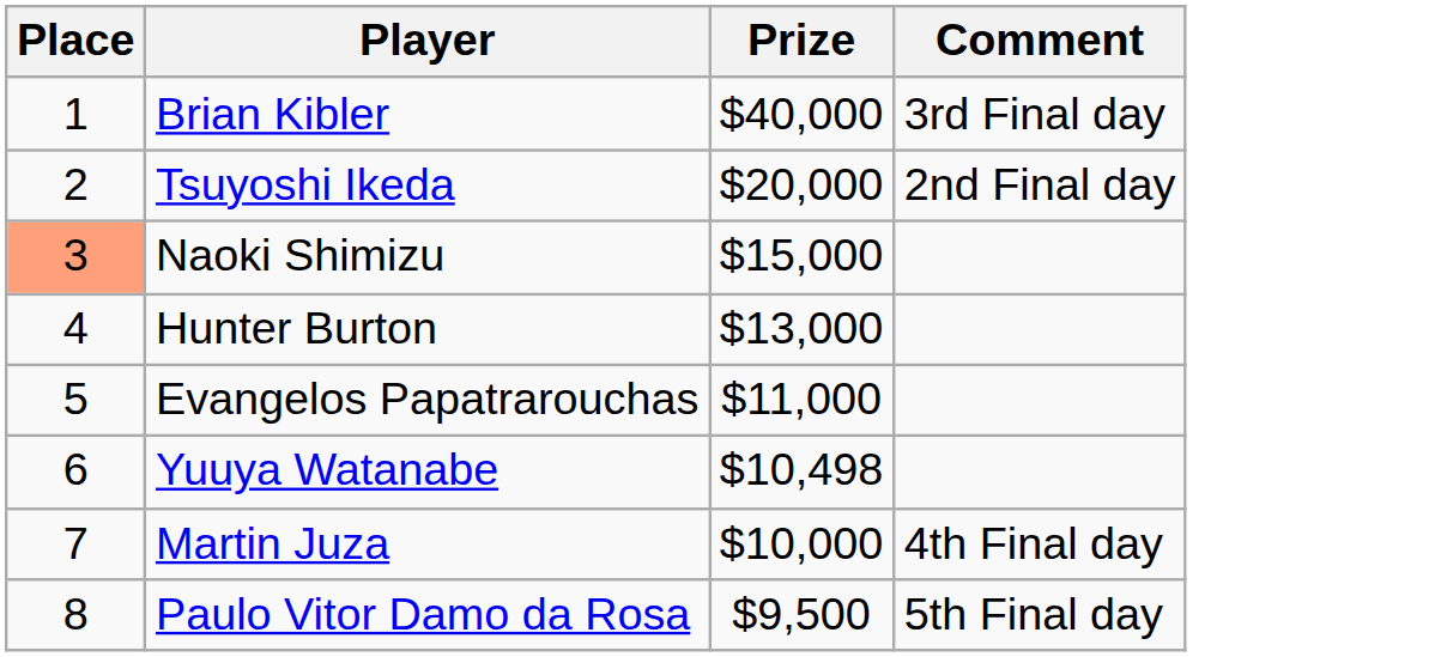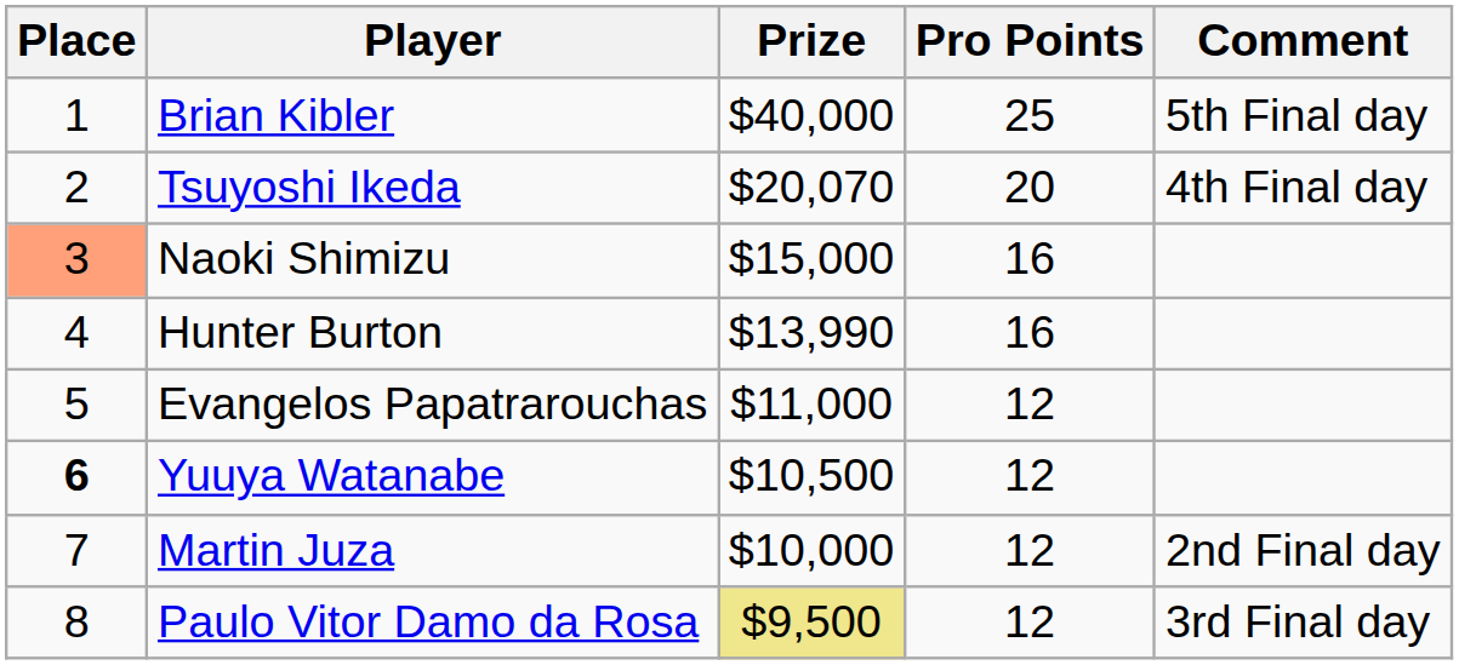+ column: Pro Points | 25 | 20 | 16 | 16 | 12 | 12 | 12 | 12
Brian Kibler | Comment: 3rd Final day -> 5th Final day
Tsuyoshi Ikeda | Prize: $20,000 -> $20,070
Tsuyoshi Ikeda | Comment: 2nd Final day -> 4th Final day
Hunter Burton | Prize: $13,000 -> $13,990
Yuuya Watanabe | Place: normal -> bold
Yuuya Watanabe | Prize: $10,498 -> $10,500
Martin Juza | Comment: 4th Final day -> 2nd Final day
Paulo Vitor Damo da Rosa | Prize: no background -> khaki background
Paulo Vitor Damo da Rosa | Comment: 5th Final day -> 3rd Final day
